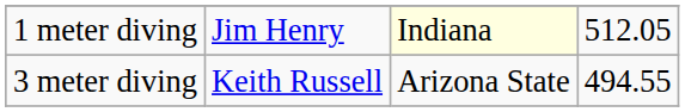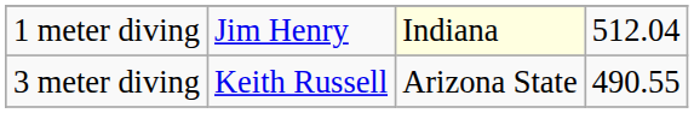1 meter diving | column 4: 512.05 -> 512.04
3 meter diving | column 4: 494.55 -> 490.55
